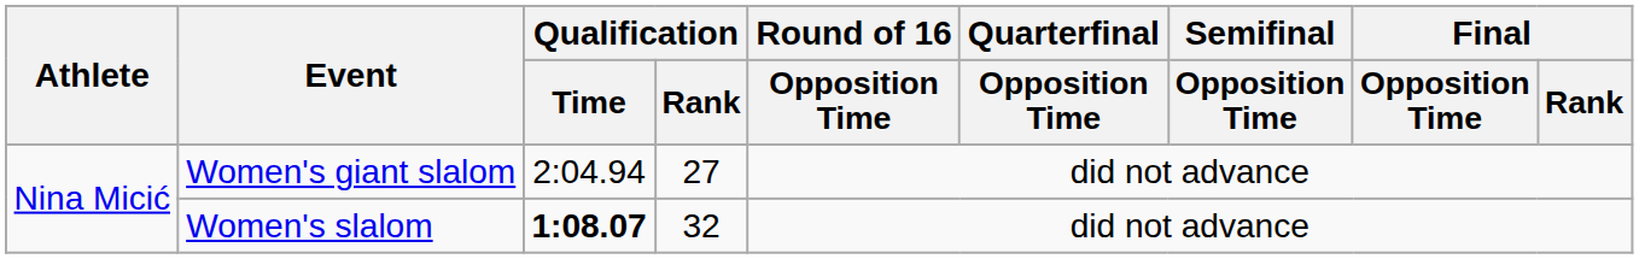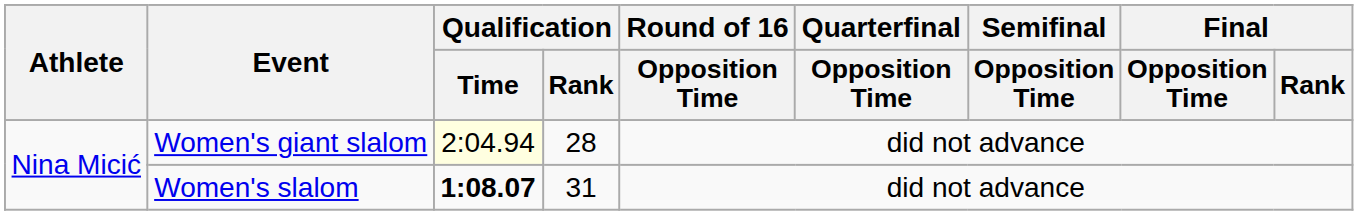Women's giant slalom | Qualification / Time: no background -> lightyellow background
Women's giant slalom | Qualification / Rank: 27 -> 28
Women's slalom | Qualification / Rank: 32 -> 31
